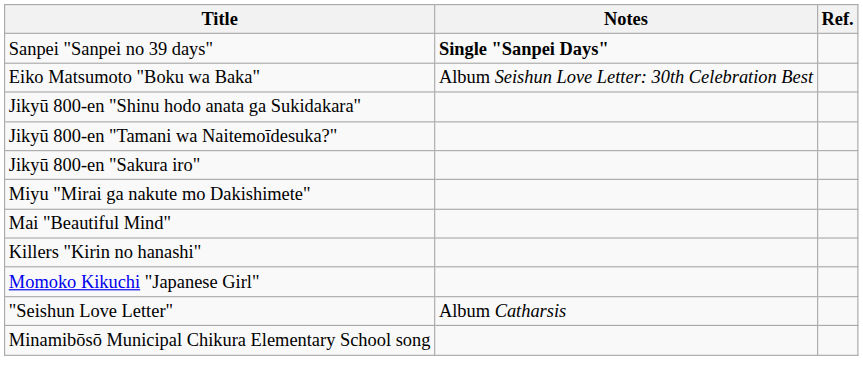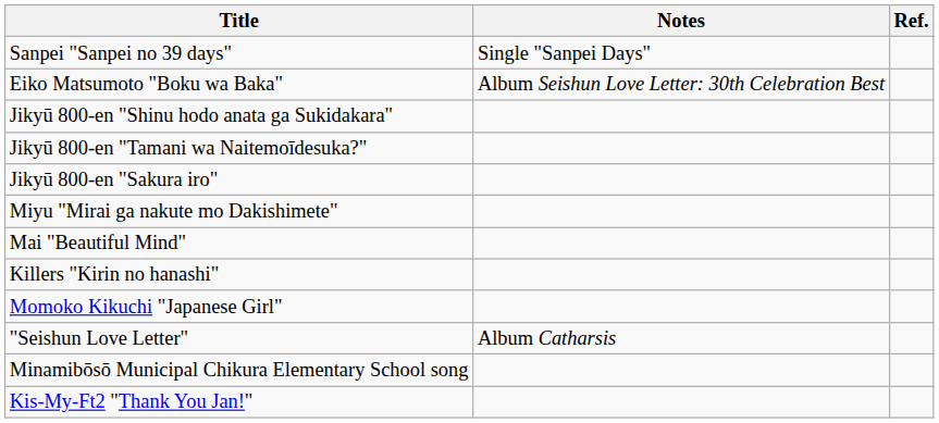Sanpei "Sanpei no 39 days" | Notes: bold -> normal
+ row: Kis-My-Ft2 "Thank You Jan!"
